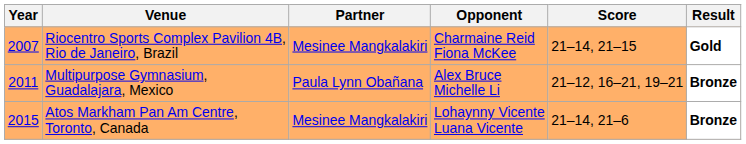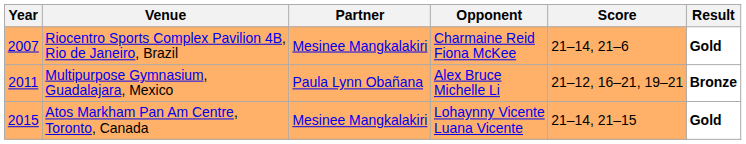Riocentro Sports Complex Pavilion 4B, Rio de Janeiro, Brazil | Score: 21–14, 21–15 -> 21–14, 21–6
Atos Markham Pan Am Centre, Toronto, Canada | Score: 21–14, 21–6 -> 21–14, 21–15
Atos Markham Pan Am Centre, Toronto, Canada | Result: Bronze -> Gold
